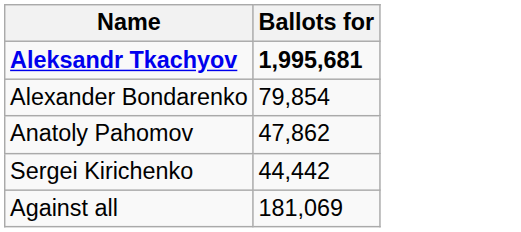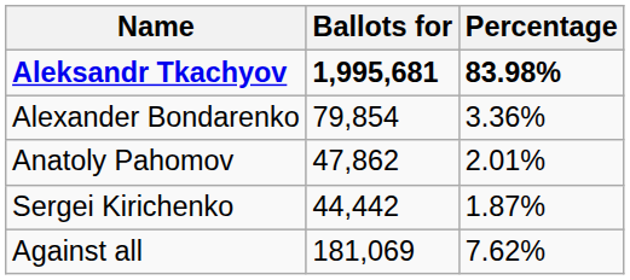+ column: Percentage | 83.98% | 3.36% | 2.01% | 1.87% | 7.62%
